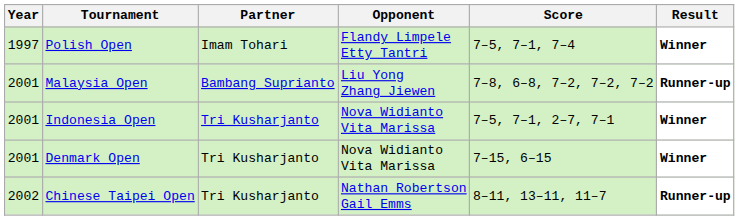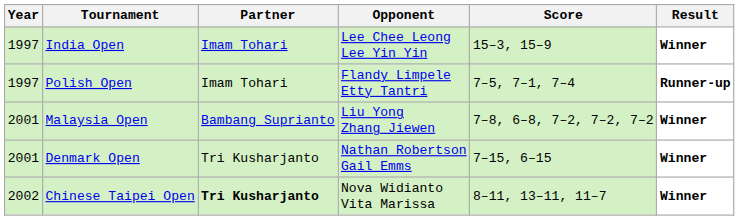+ row: 1997 | India Open | Imam Tohari | Lee Chee Leong Lee Yin Yin | 15–3, 15–9 | Winner
Polish Open | Result: Winner -> Runner-up
Malaysia Open | Result: Runner-up -> Winner
- row: 2001 | Indonesia Open | Tri Kusharjanto | Nova Widianto Vita Marissa | 7–5, 7–1, 2–7, 7–1 | Winner
Denmark Open | Opponent: Nova Widianto Vita Marissa -> Nathan Robertson Gail Emms
Chinese Taipei Open | Partner: normal -> bold
Chinese Taipei Open | Opponent: Nathan Robertson Gail Emms -> Nova Widianto Vita Marissa
Chinese Taipei Open | Result: Runner-up -> Winner
